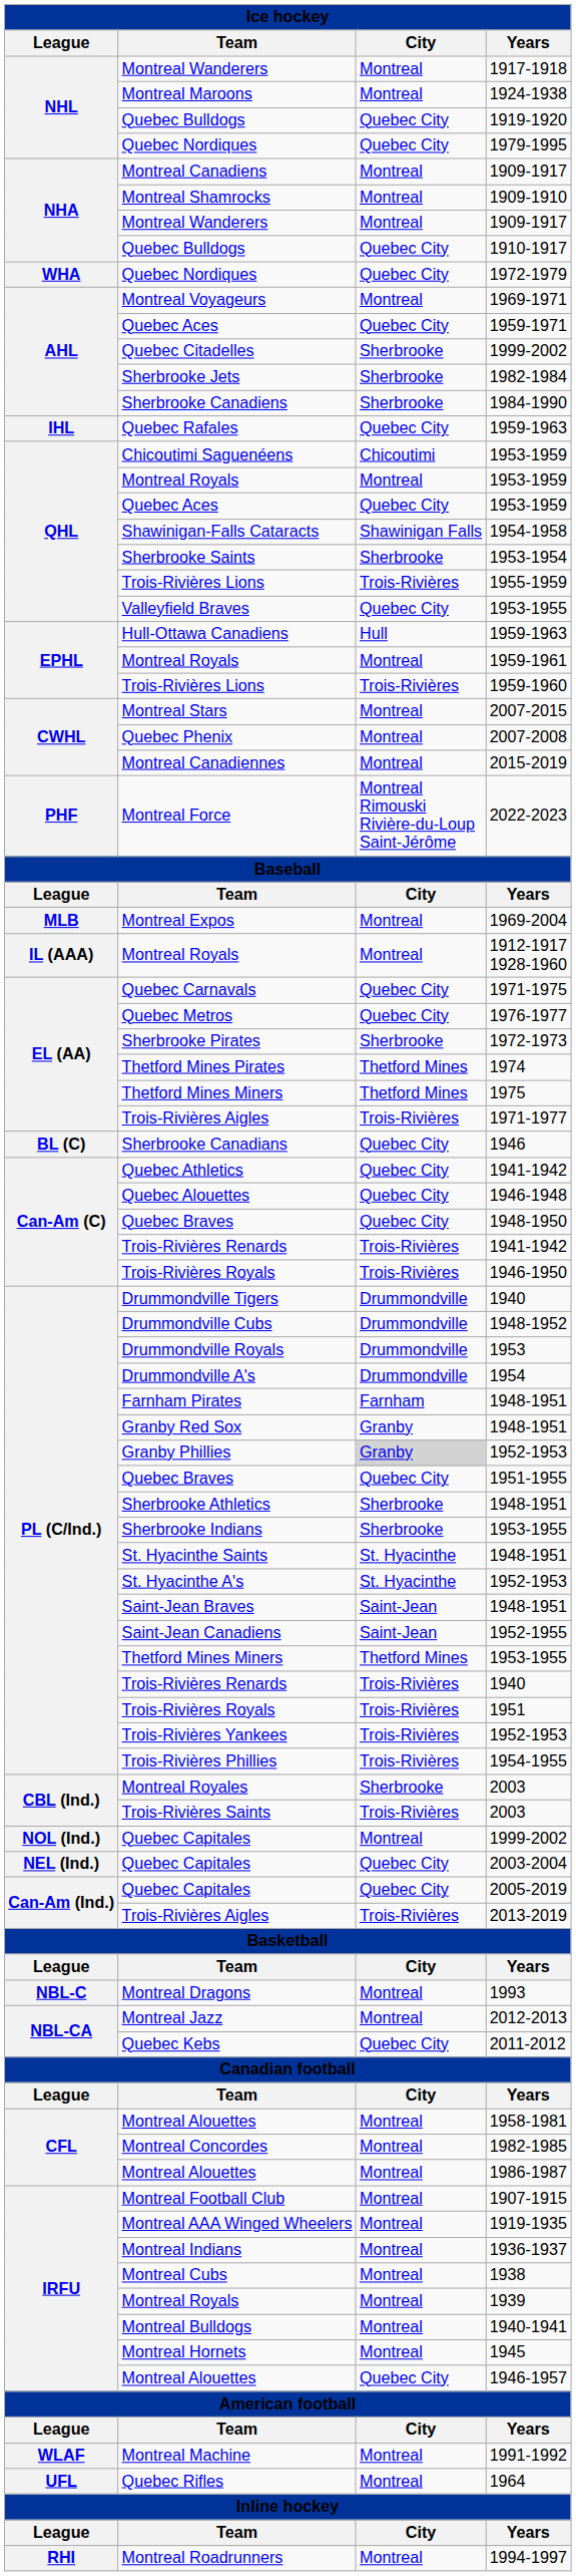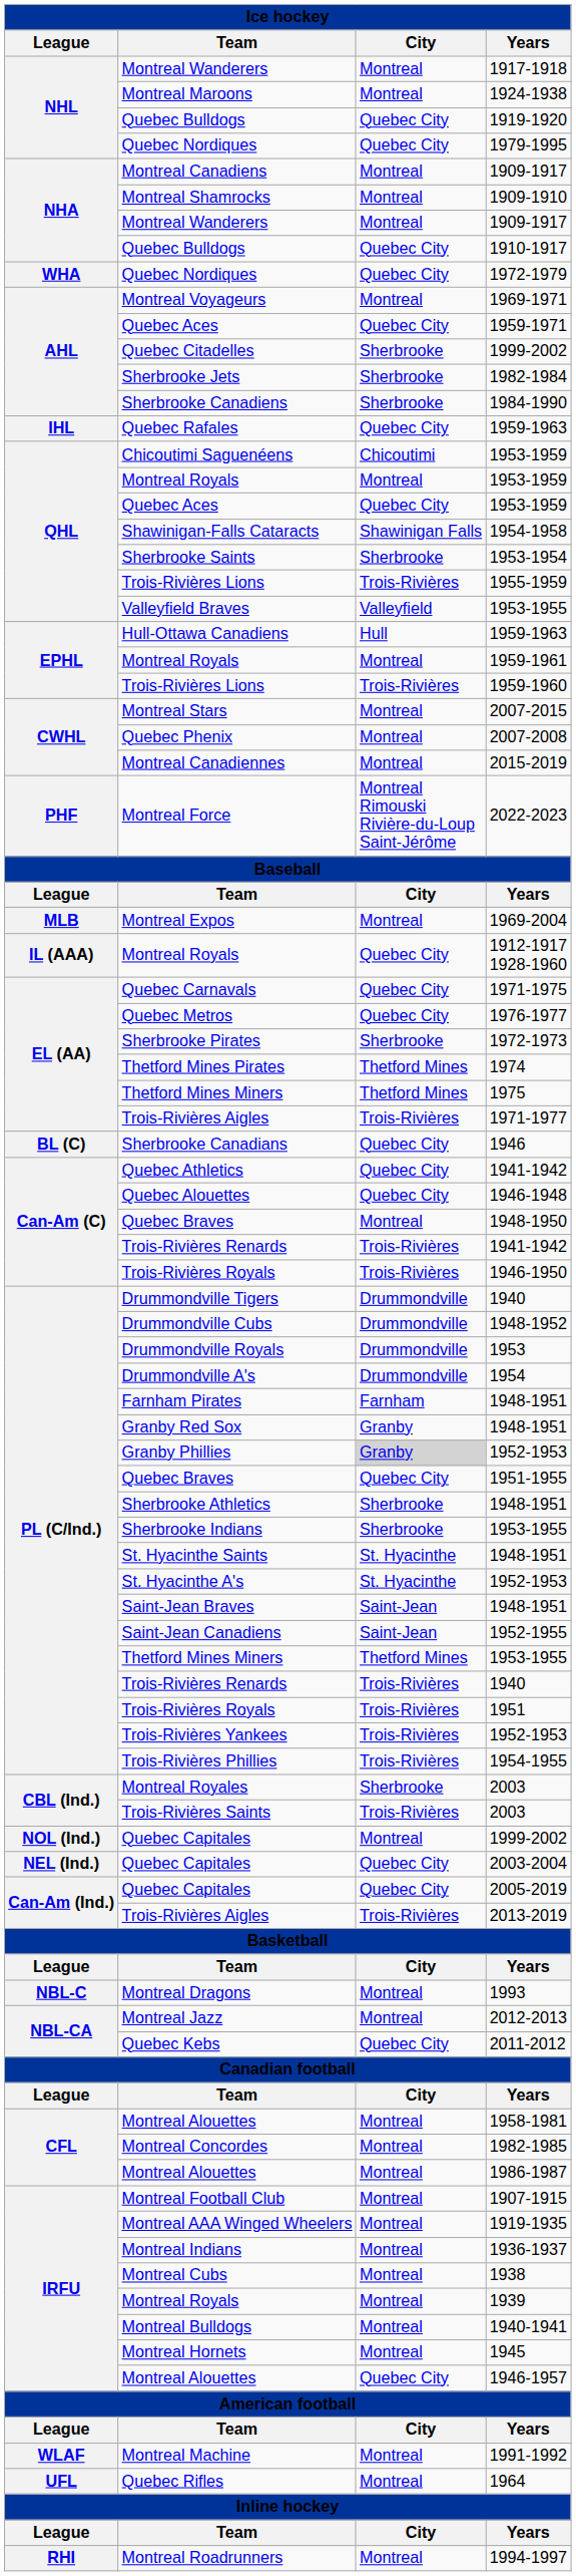Valleyfield Braves / 1953-1955 | City: Quebec City -> Valleyfield
1912-1917 1928-1960 | City: Montreal -> Quebec City
1948-1950 | City: Quebec City -> Montreal
